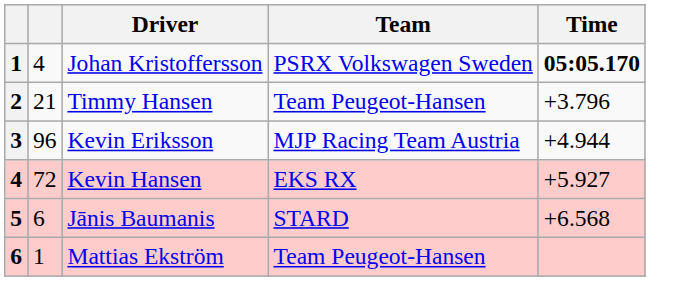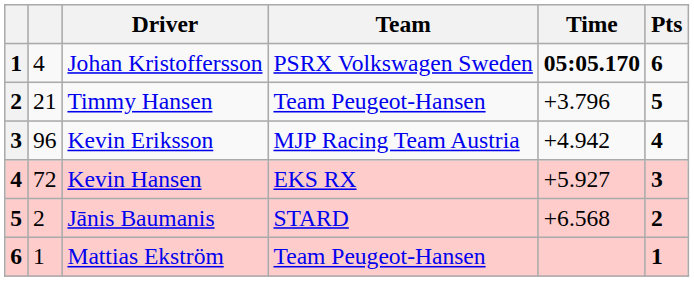+ column: Pts | 6 | 5 | 4 | 3 | 2 | 1
Kevin Eriksson | Time: +4.944 -> +4.942
Jānis Baumanis | column 2: 6 -> 2
